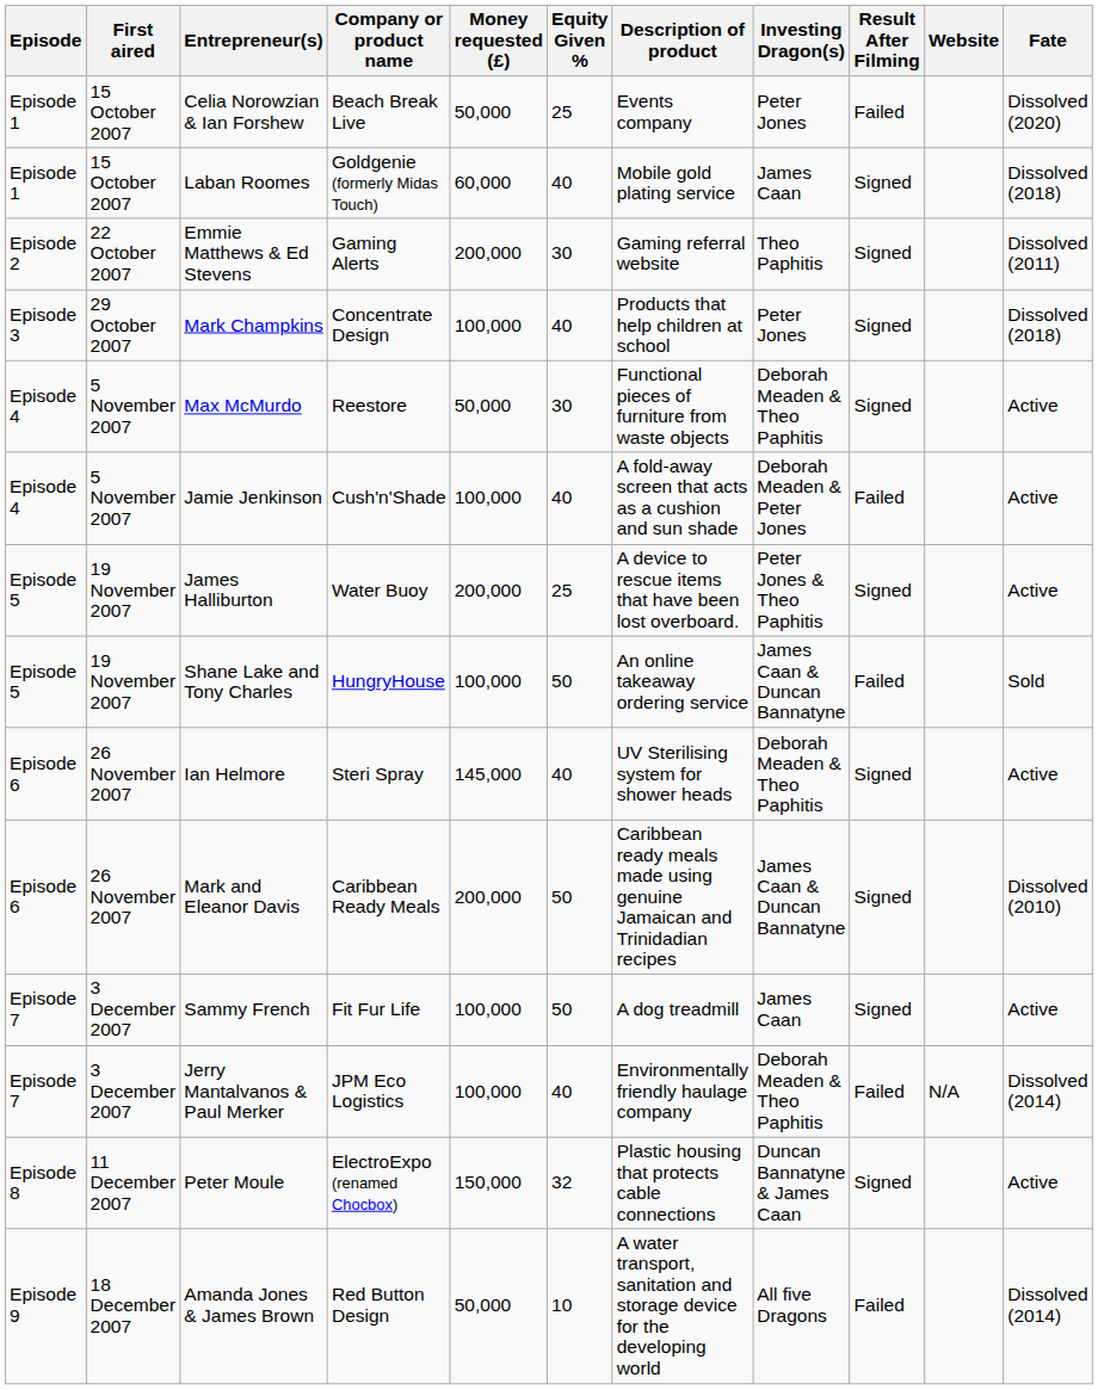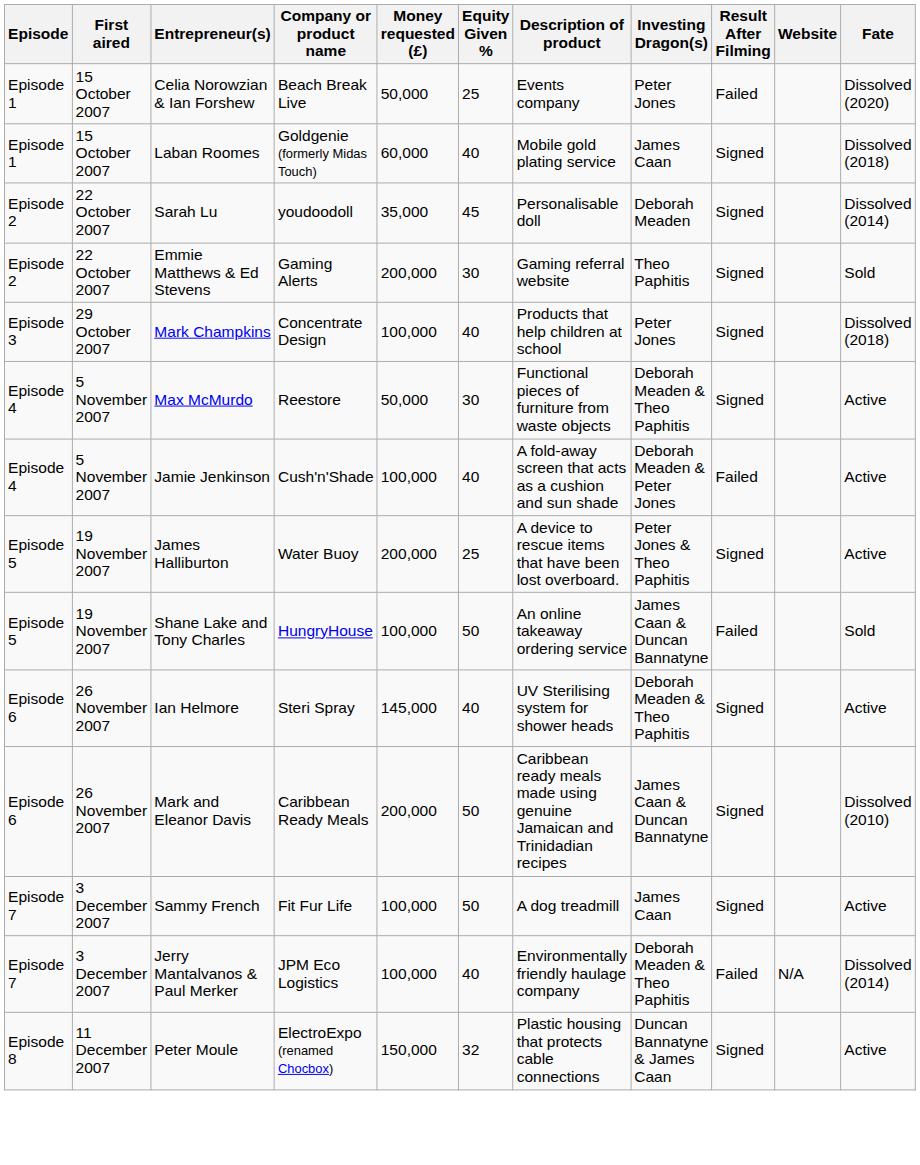+ row: Episode 2 | 22 October 2007 | Sarah Lu | youdoodoll | 35,000 | 45 | Personalisable doll | Deborah Meaden | Signed | Dissolved (2014)
Emmie Matthews & Ed Stevens | Fate: Dissolved (2011) -> Sold
- row: Episode 9 | 18 December 2007 | Amanda Jones & James Brown | Red Button Design | 50,000 | 10 | A water transport, sanitation and storage device for the developing world | All five Dragons | Failed | Dissolved (2014)
